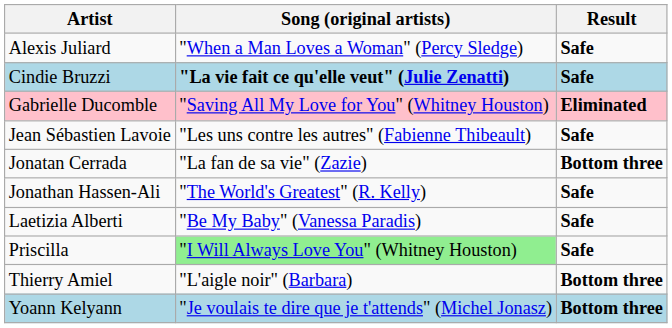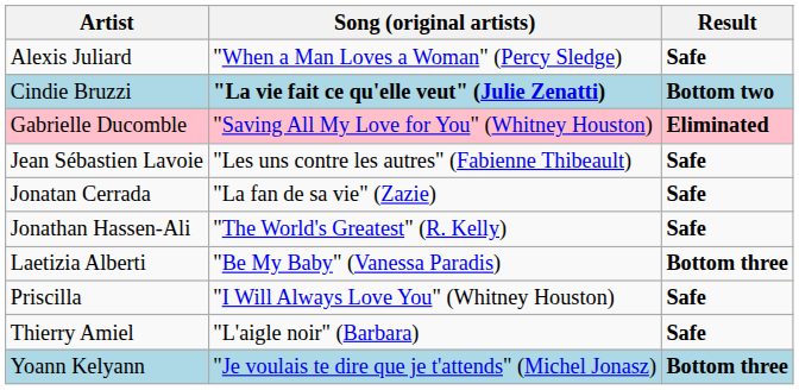Cindie Bruzzi | Result: Safe -> Bottom two
Jonatan Cerrada | Result: Bottom three -> Safe
Laetizia Alberti | Result: Safe -> Bottom three
Priscilla | Song (original artists): lightgreen background -> no background
Thierry Amiel | Result: Bottom three -> Safe
